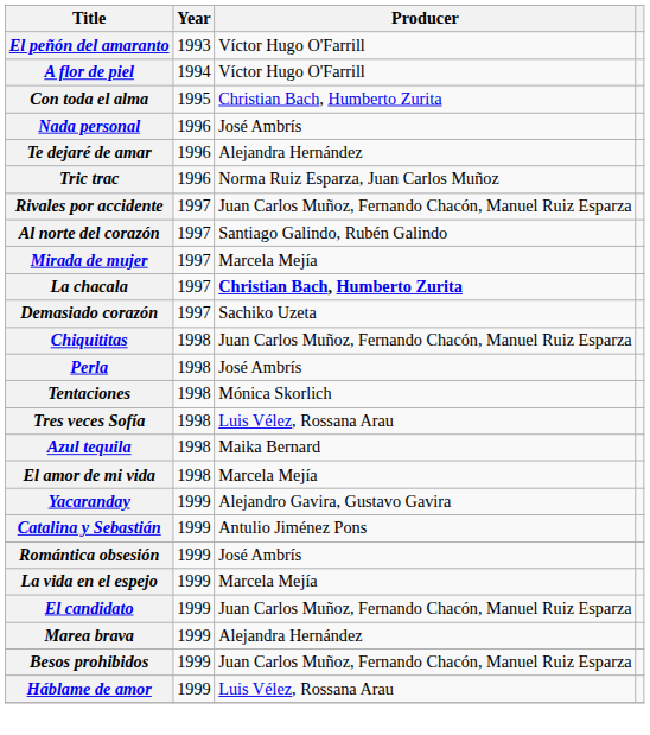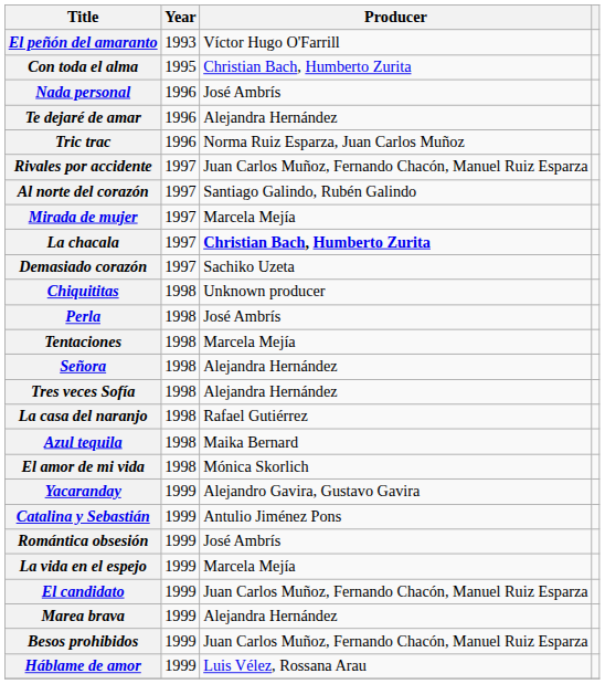- row: A flor de piel | 1994 | Víctor Hugo O'Farrill
Chiquititas | Producer: Juan Carlos Muñoz, Fernando Chacón, Manuel Ruiz Esparza -> Unknown producer
Tentaciones | Producer: Mónica Skorlich -> Marcela Mejía
+ row: Señora | 1998 | Alejandra Hernández
Tres veces Sofía | Producer: Luis Vélez, Rossana Arau -> Alejandra Hernández
+ row: La casa del naranjo | 1998 | Rafael Gutiérrez
El amor de mi vida | Producer: Marcela Mejía -> Mónica Skorlich
